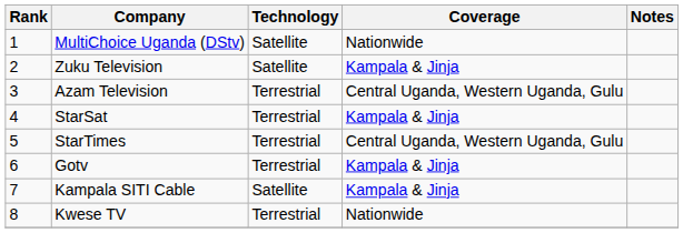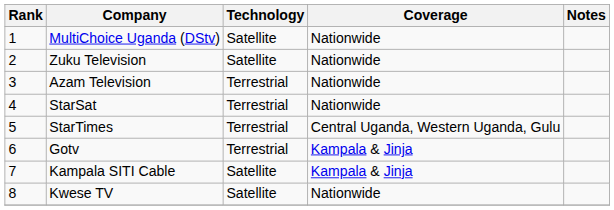Zuku Television | Coverage: Kampala & Jinja -> Nationwide
Azam Television | Coverage: Central Uganda, Western Uganda, Gulu -> Nationwide
StarSat | Coverage: Kampala & Jinja -> Nationwide
Kwese TV | Technology: Terrestrial -> Satellite
